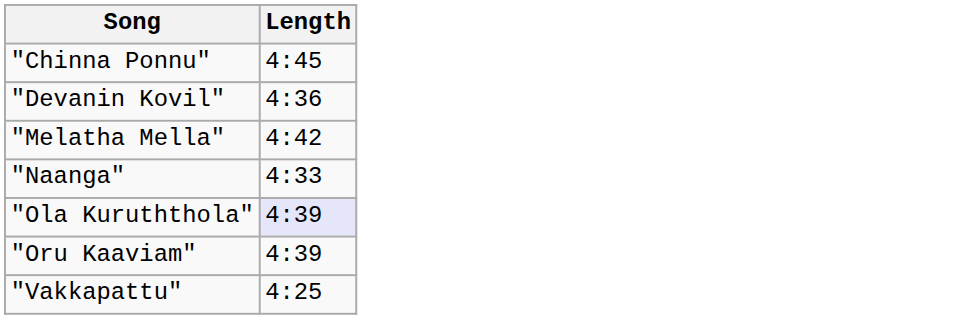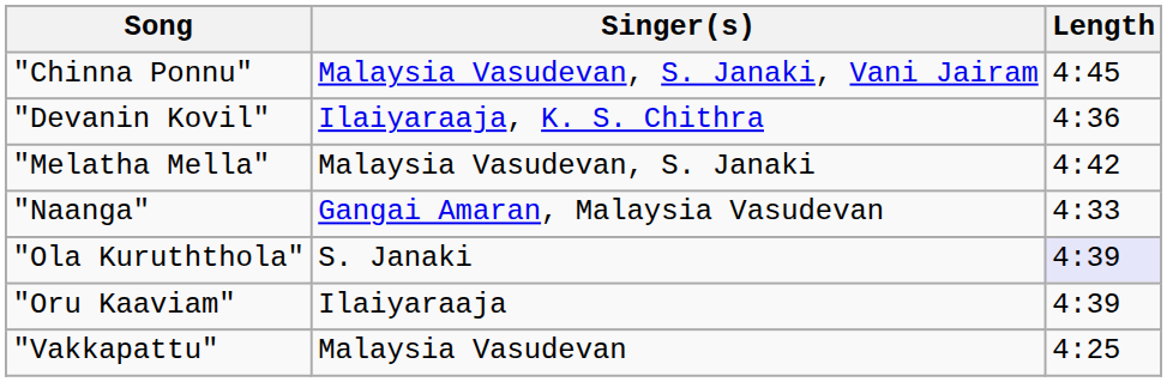+ column: Singer(s) | Malaysia Vasudevan, S. Janaki, Vani Jairam | Ilaiyaraaja, K. S. Chithra | Malaysia Vasudevan, S. Janaki | Gangai Amaran, Malaysia Vasudevan | S. Janaki | Ilaiyaraaja | Malaysia Vasudevan
